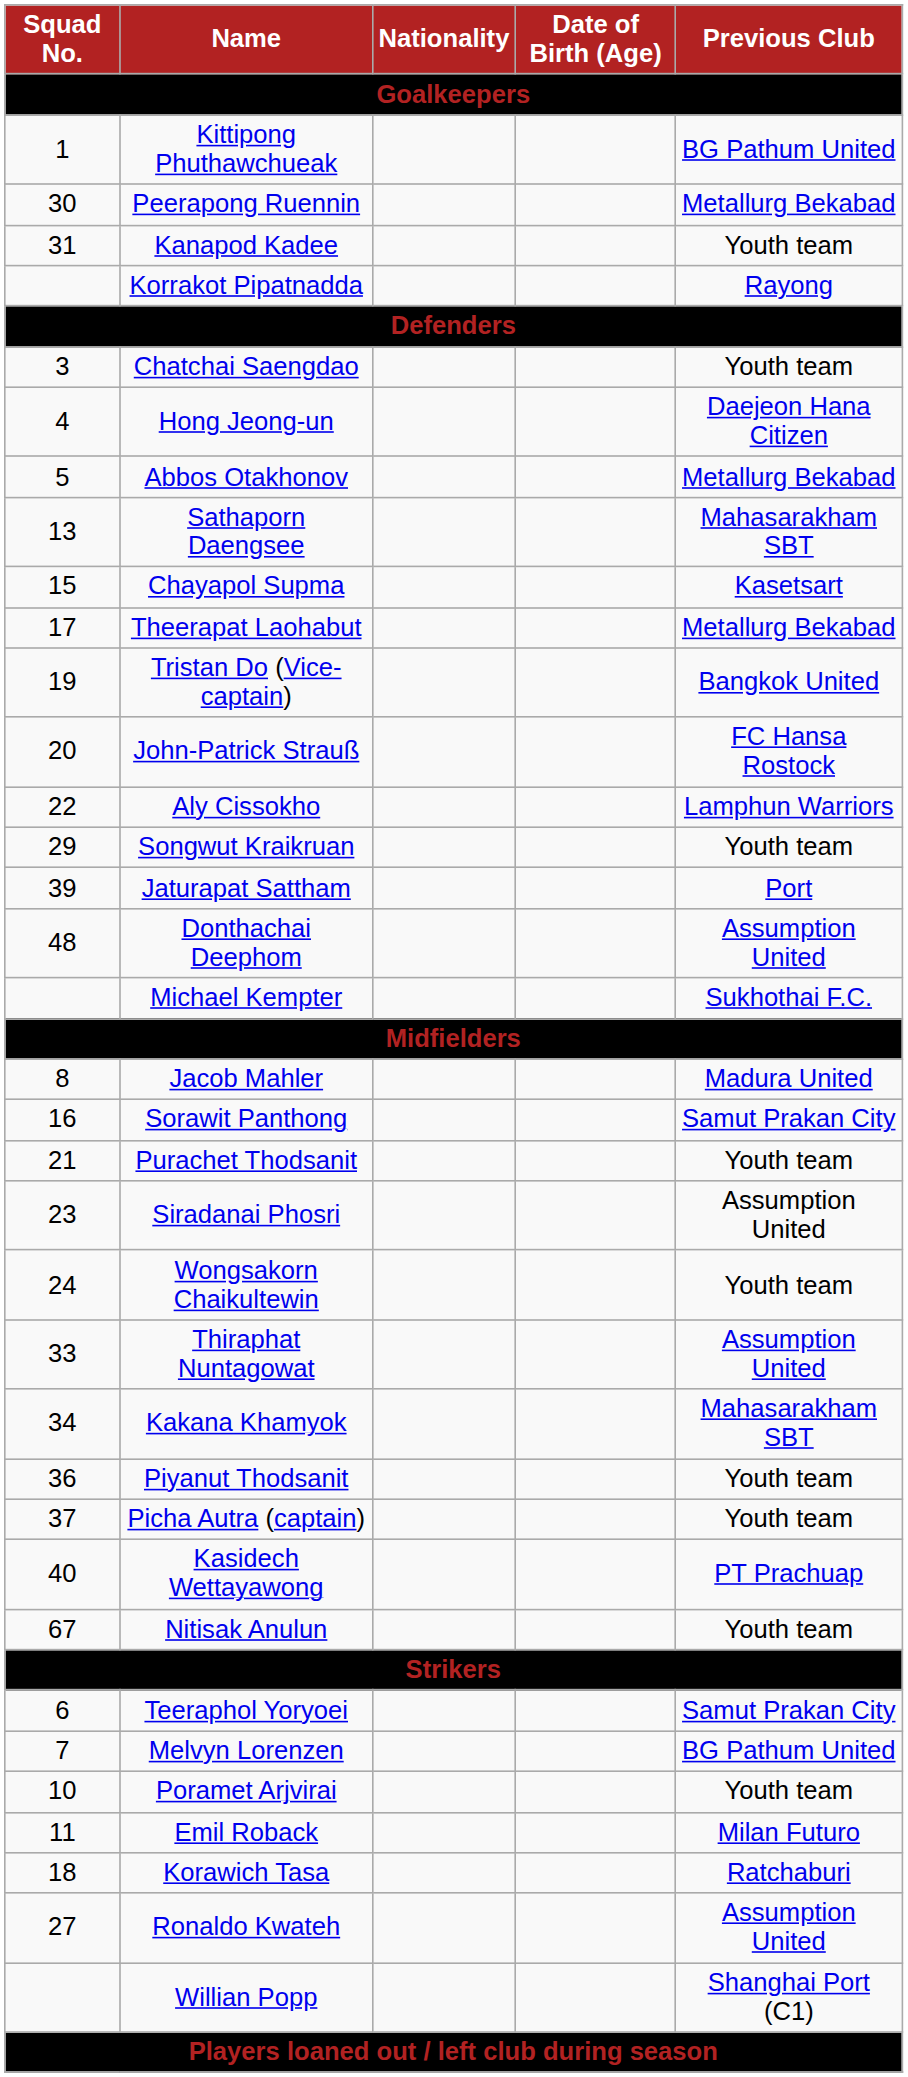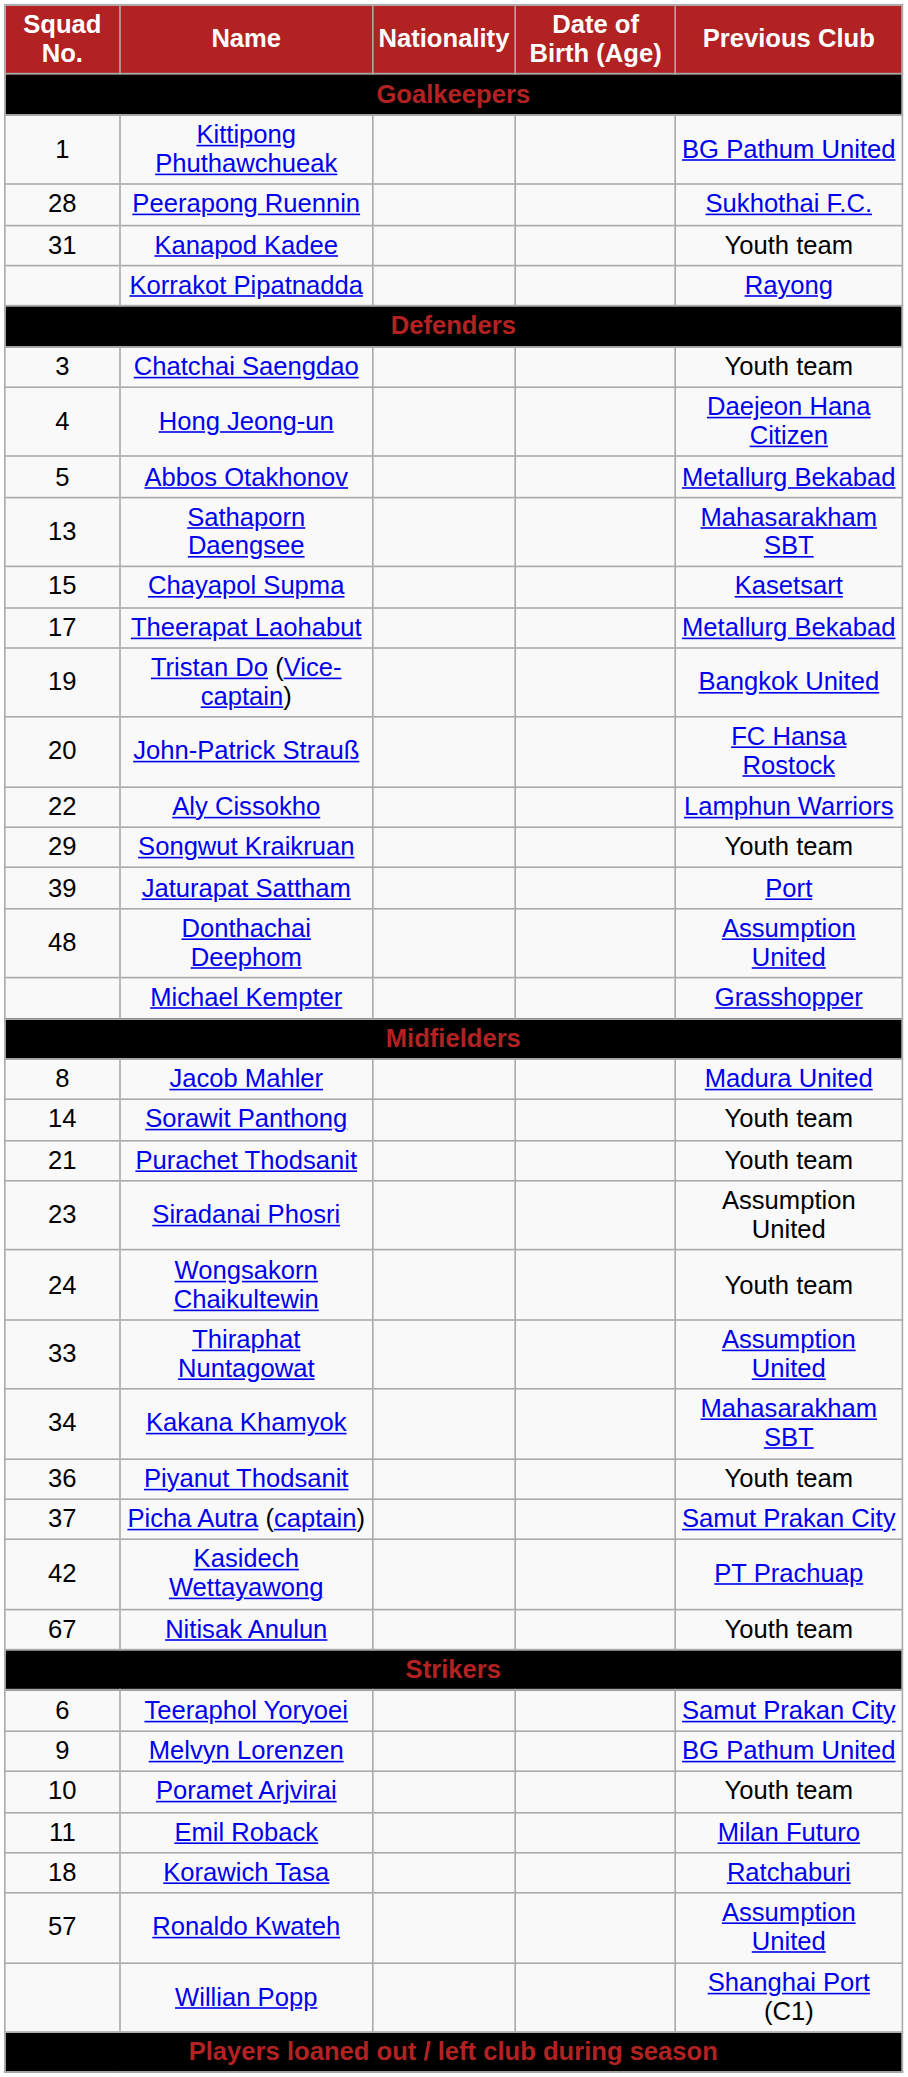Peerapong Ruennin | Squad No.: 30 -> 28
Peerapong Ruennin | Previous Club: Metallurg Bekabad -> Sukhothai F.C.
Michael Kempter | Previous Club: Sukhothai F.C. -> Grasshopper
Sorawit Panthong | Squad No.: 16 -> 14
Sorawit Panthong | Previous Club: Samut Prakan City -> Youth team
Picha Autra (captain) | Previous Club: Youth team -> Samut Prakan City
Kasidech Wettayawong | Squad No.: 40 -> 42
Melvyn Lorenzen | Squad No.: 7 -> 9
Ronaldo Kwateh | Squad No.: 27 -> 57
